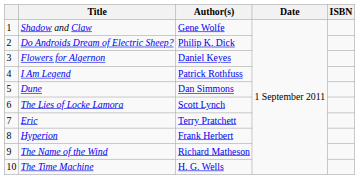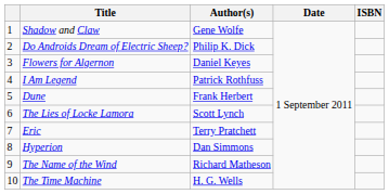Dune | Author(s): Dan Simmons -> Frank Herbert
Hyperion | Author(s): Frank Herbert -> Dan Simmons
